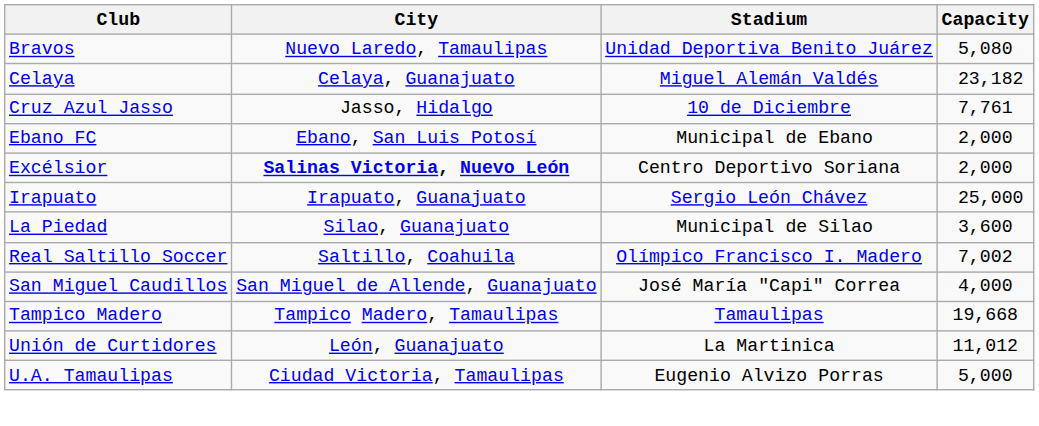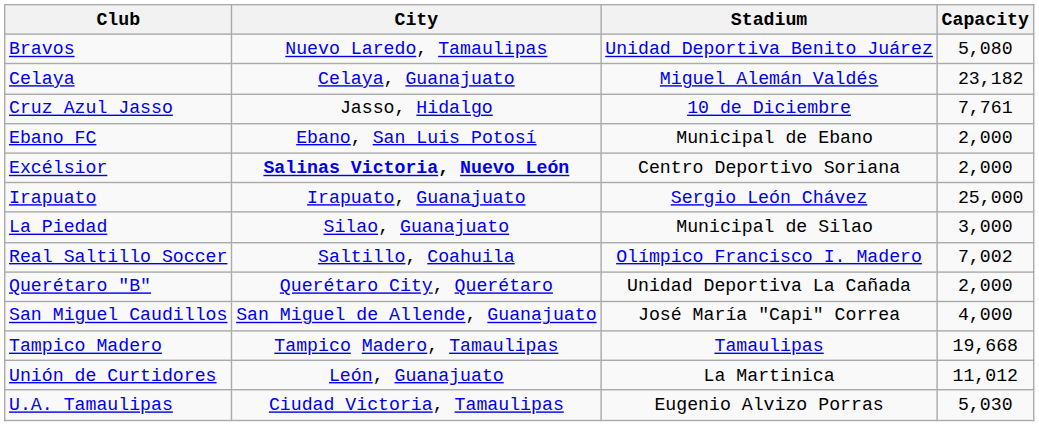La Piedad | Capacity: 3,600 -> 3,000
+ row: Querétaro "B" | Querétaro City, Querétaro | Unidad Deportiva La Cañada | 2,000
U.A. Tamaulipas | Capacity: 5,000 -> 5,030
